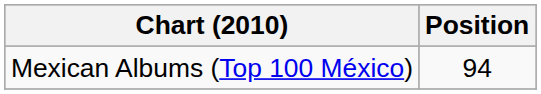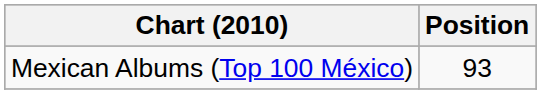Mexican Albums (Top 100 México) | Position: 94 -> 93
